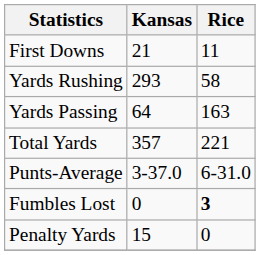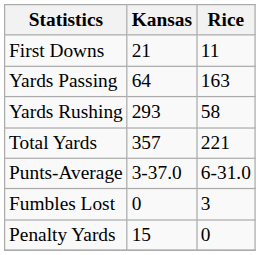rows swapped: Yards Rushing <-> Yards Passing
Fumbles Lost | Rice: bold -> normal
